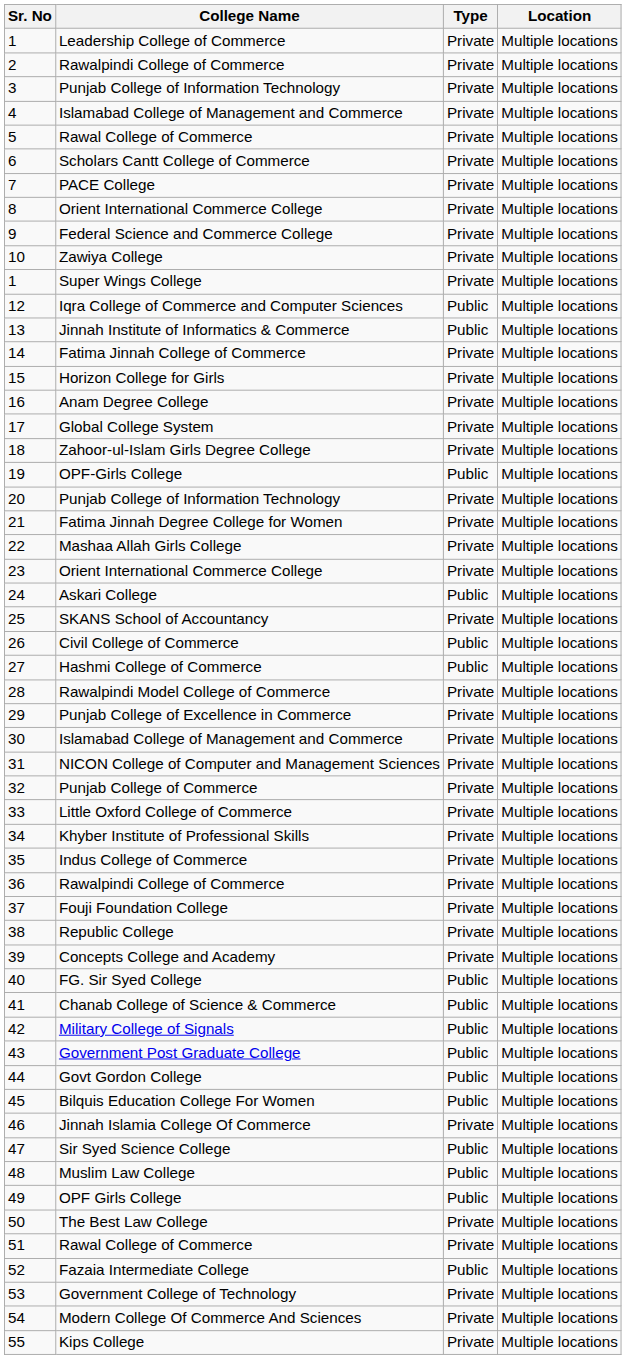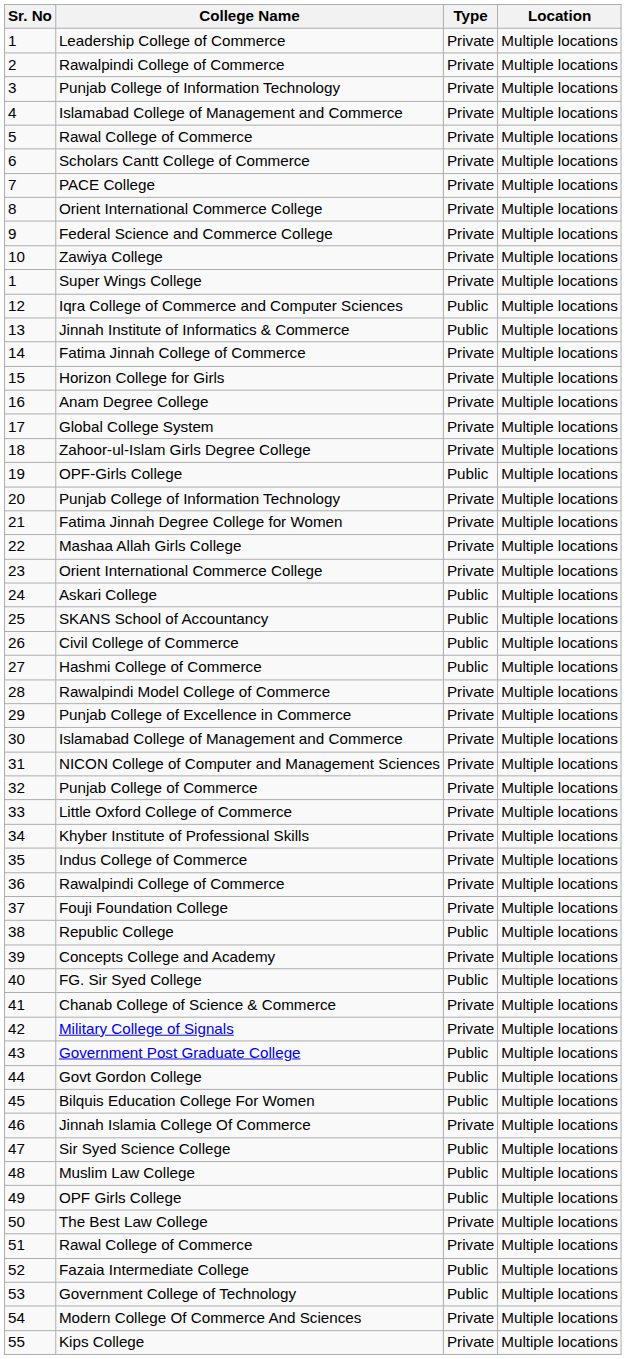SKANS School of Accountancy | Type: Private -> Public
Republic College | Type: Private -> Public
Chanab College of Science & Commerce | Type: Public -> Private
Military College of Signals | Type: Public -> Private
Government College of Technology | Type: Private -> Public
